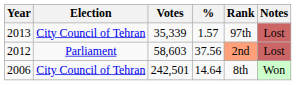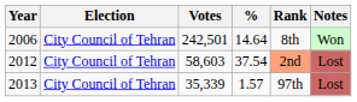rows swapped: 2006 <-> 2013
2012 | Election: Parliament -> City Council of Tehran
2012 | %: 37.56 -> 37.54
